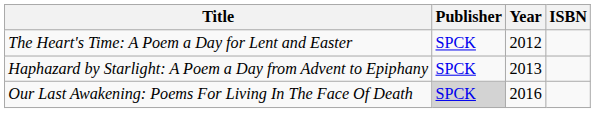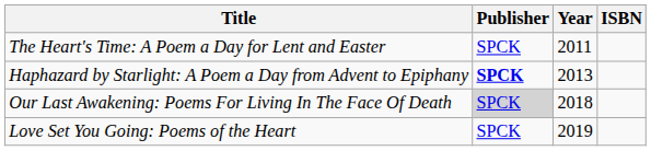The Heart's Time: A Poem a Day for Lent and Easter | Year: 2012 -> 2011
Haphazard by Starlight: A Poem a Day from Advent to Epiphany | Publisher: normal -> bold
Our Last Awakening: Poems For Living In The Face Of Death | Year: 2016 -> 2018
+ row: Love Set You Going: Poems of the Heart | SPCK | 2019
